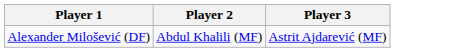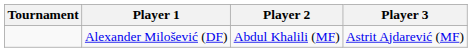+ column: Tournament
